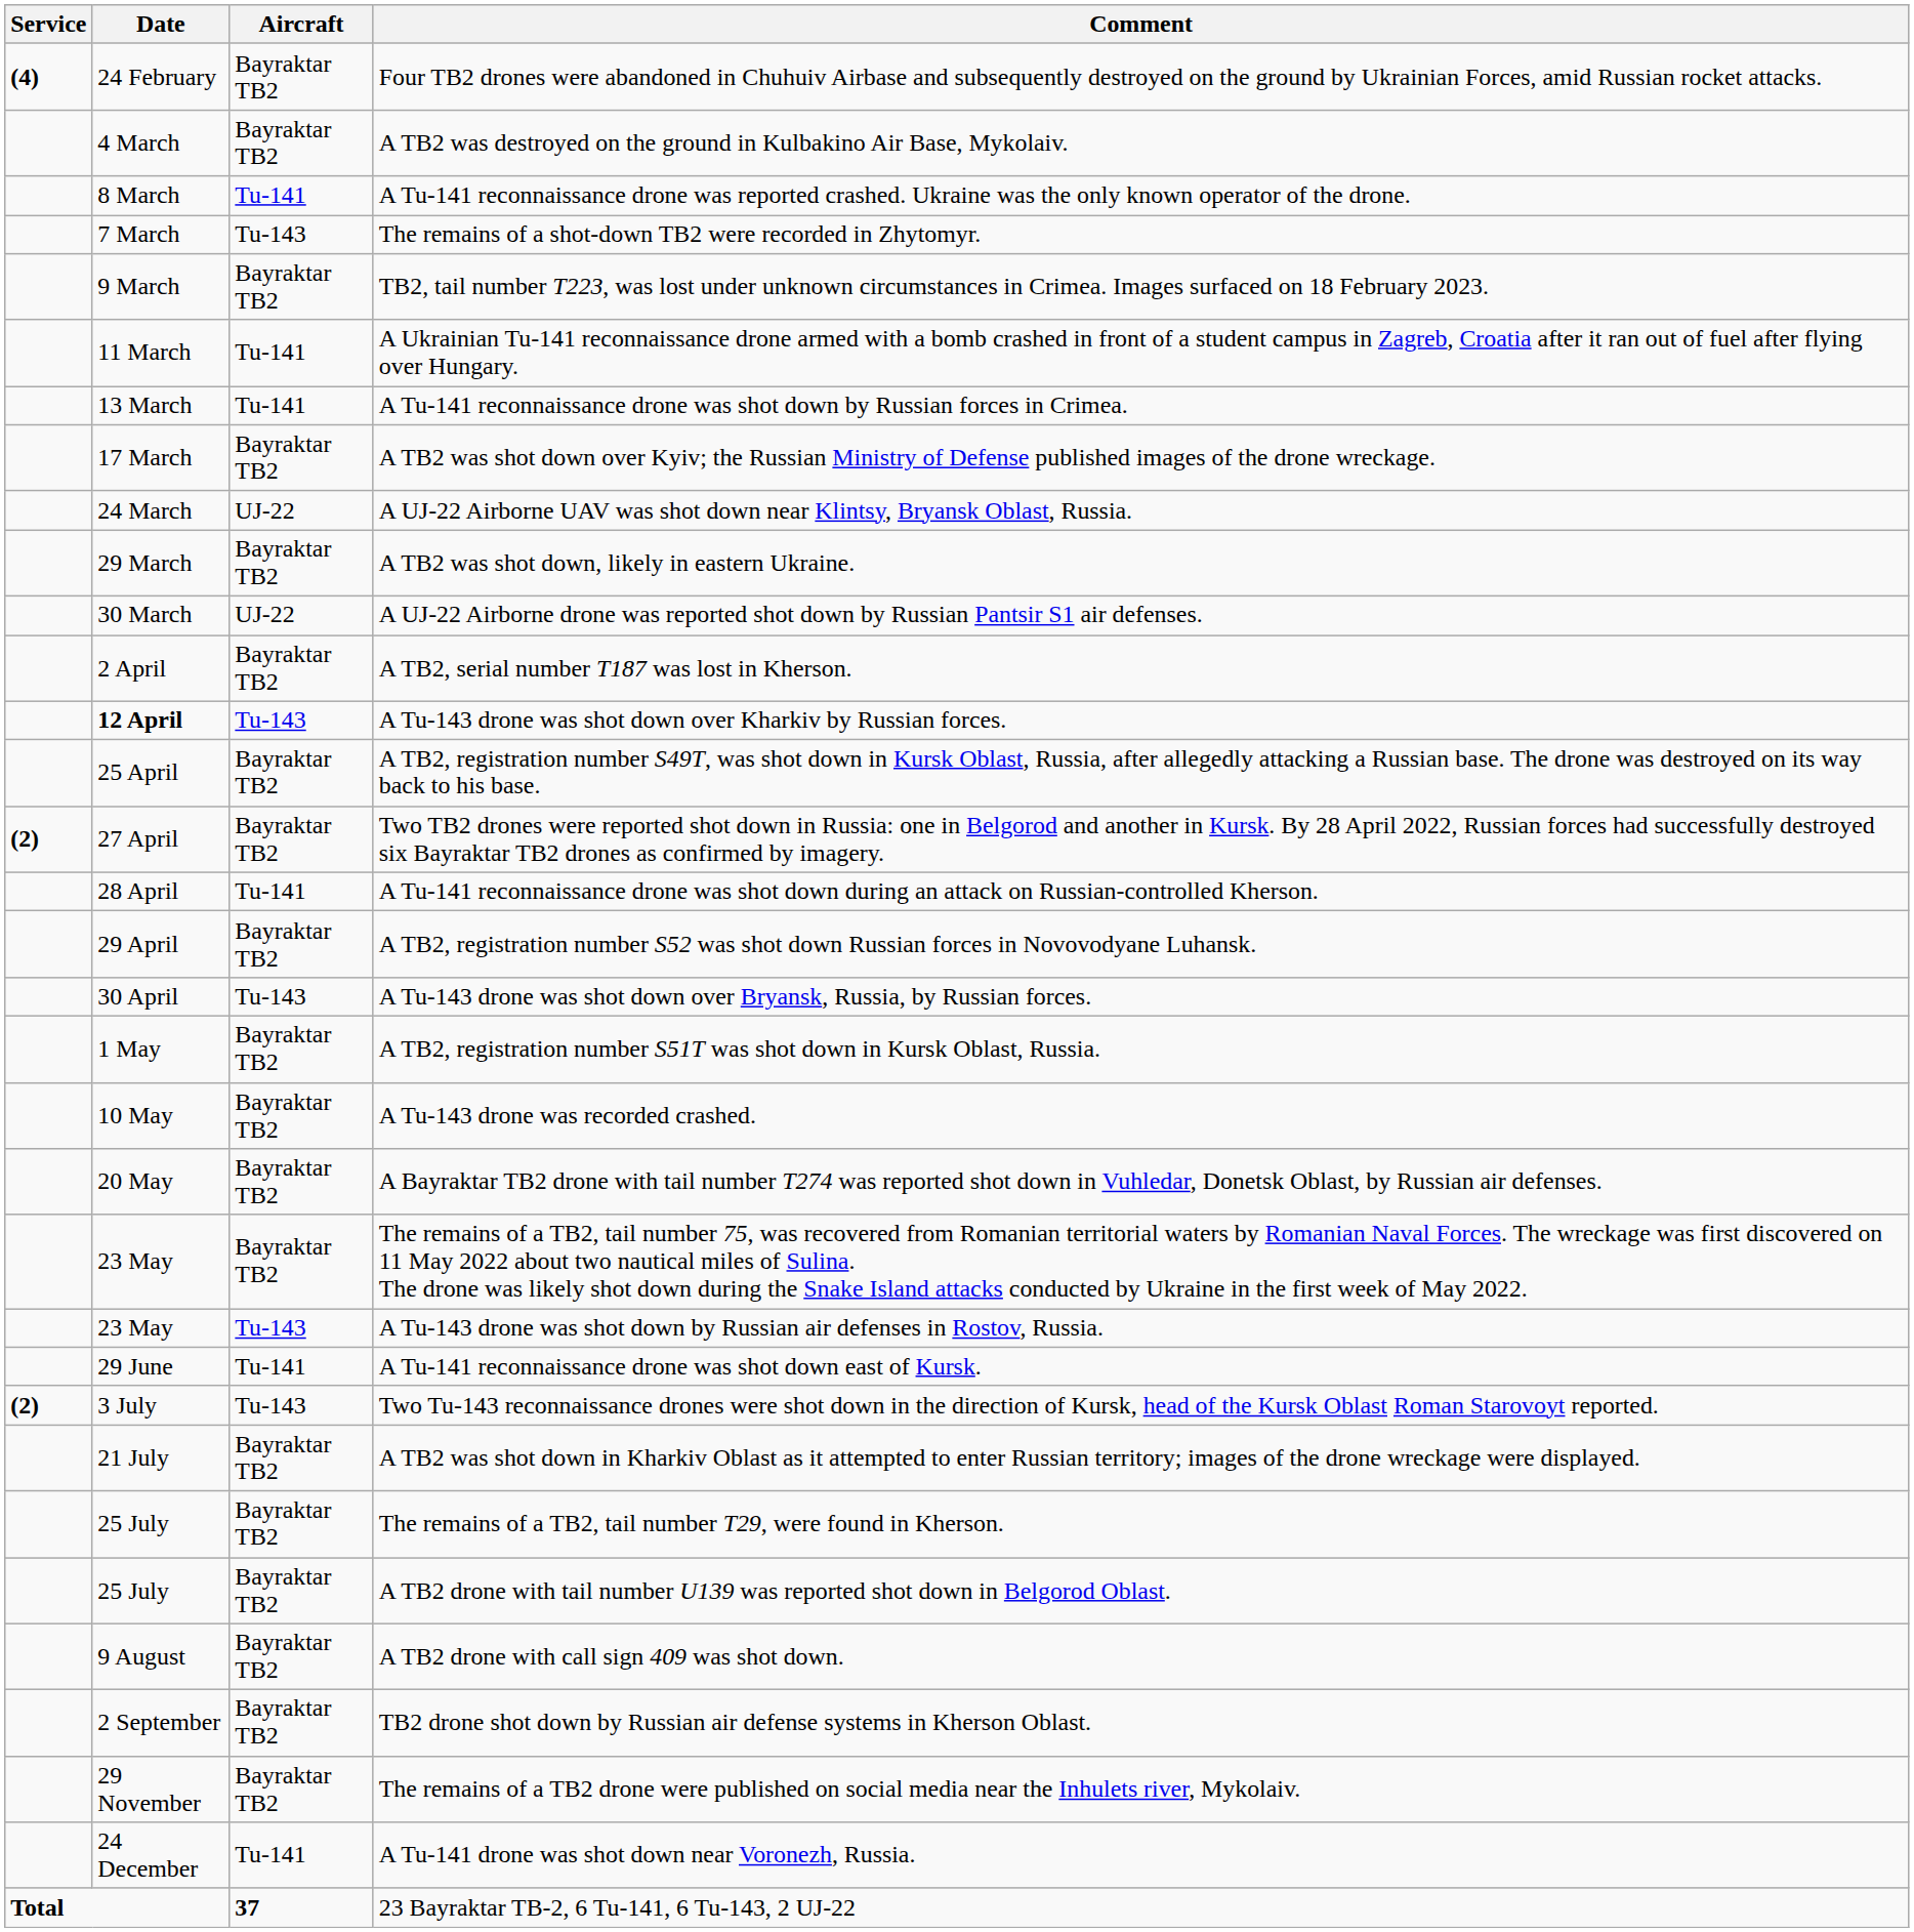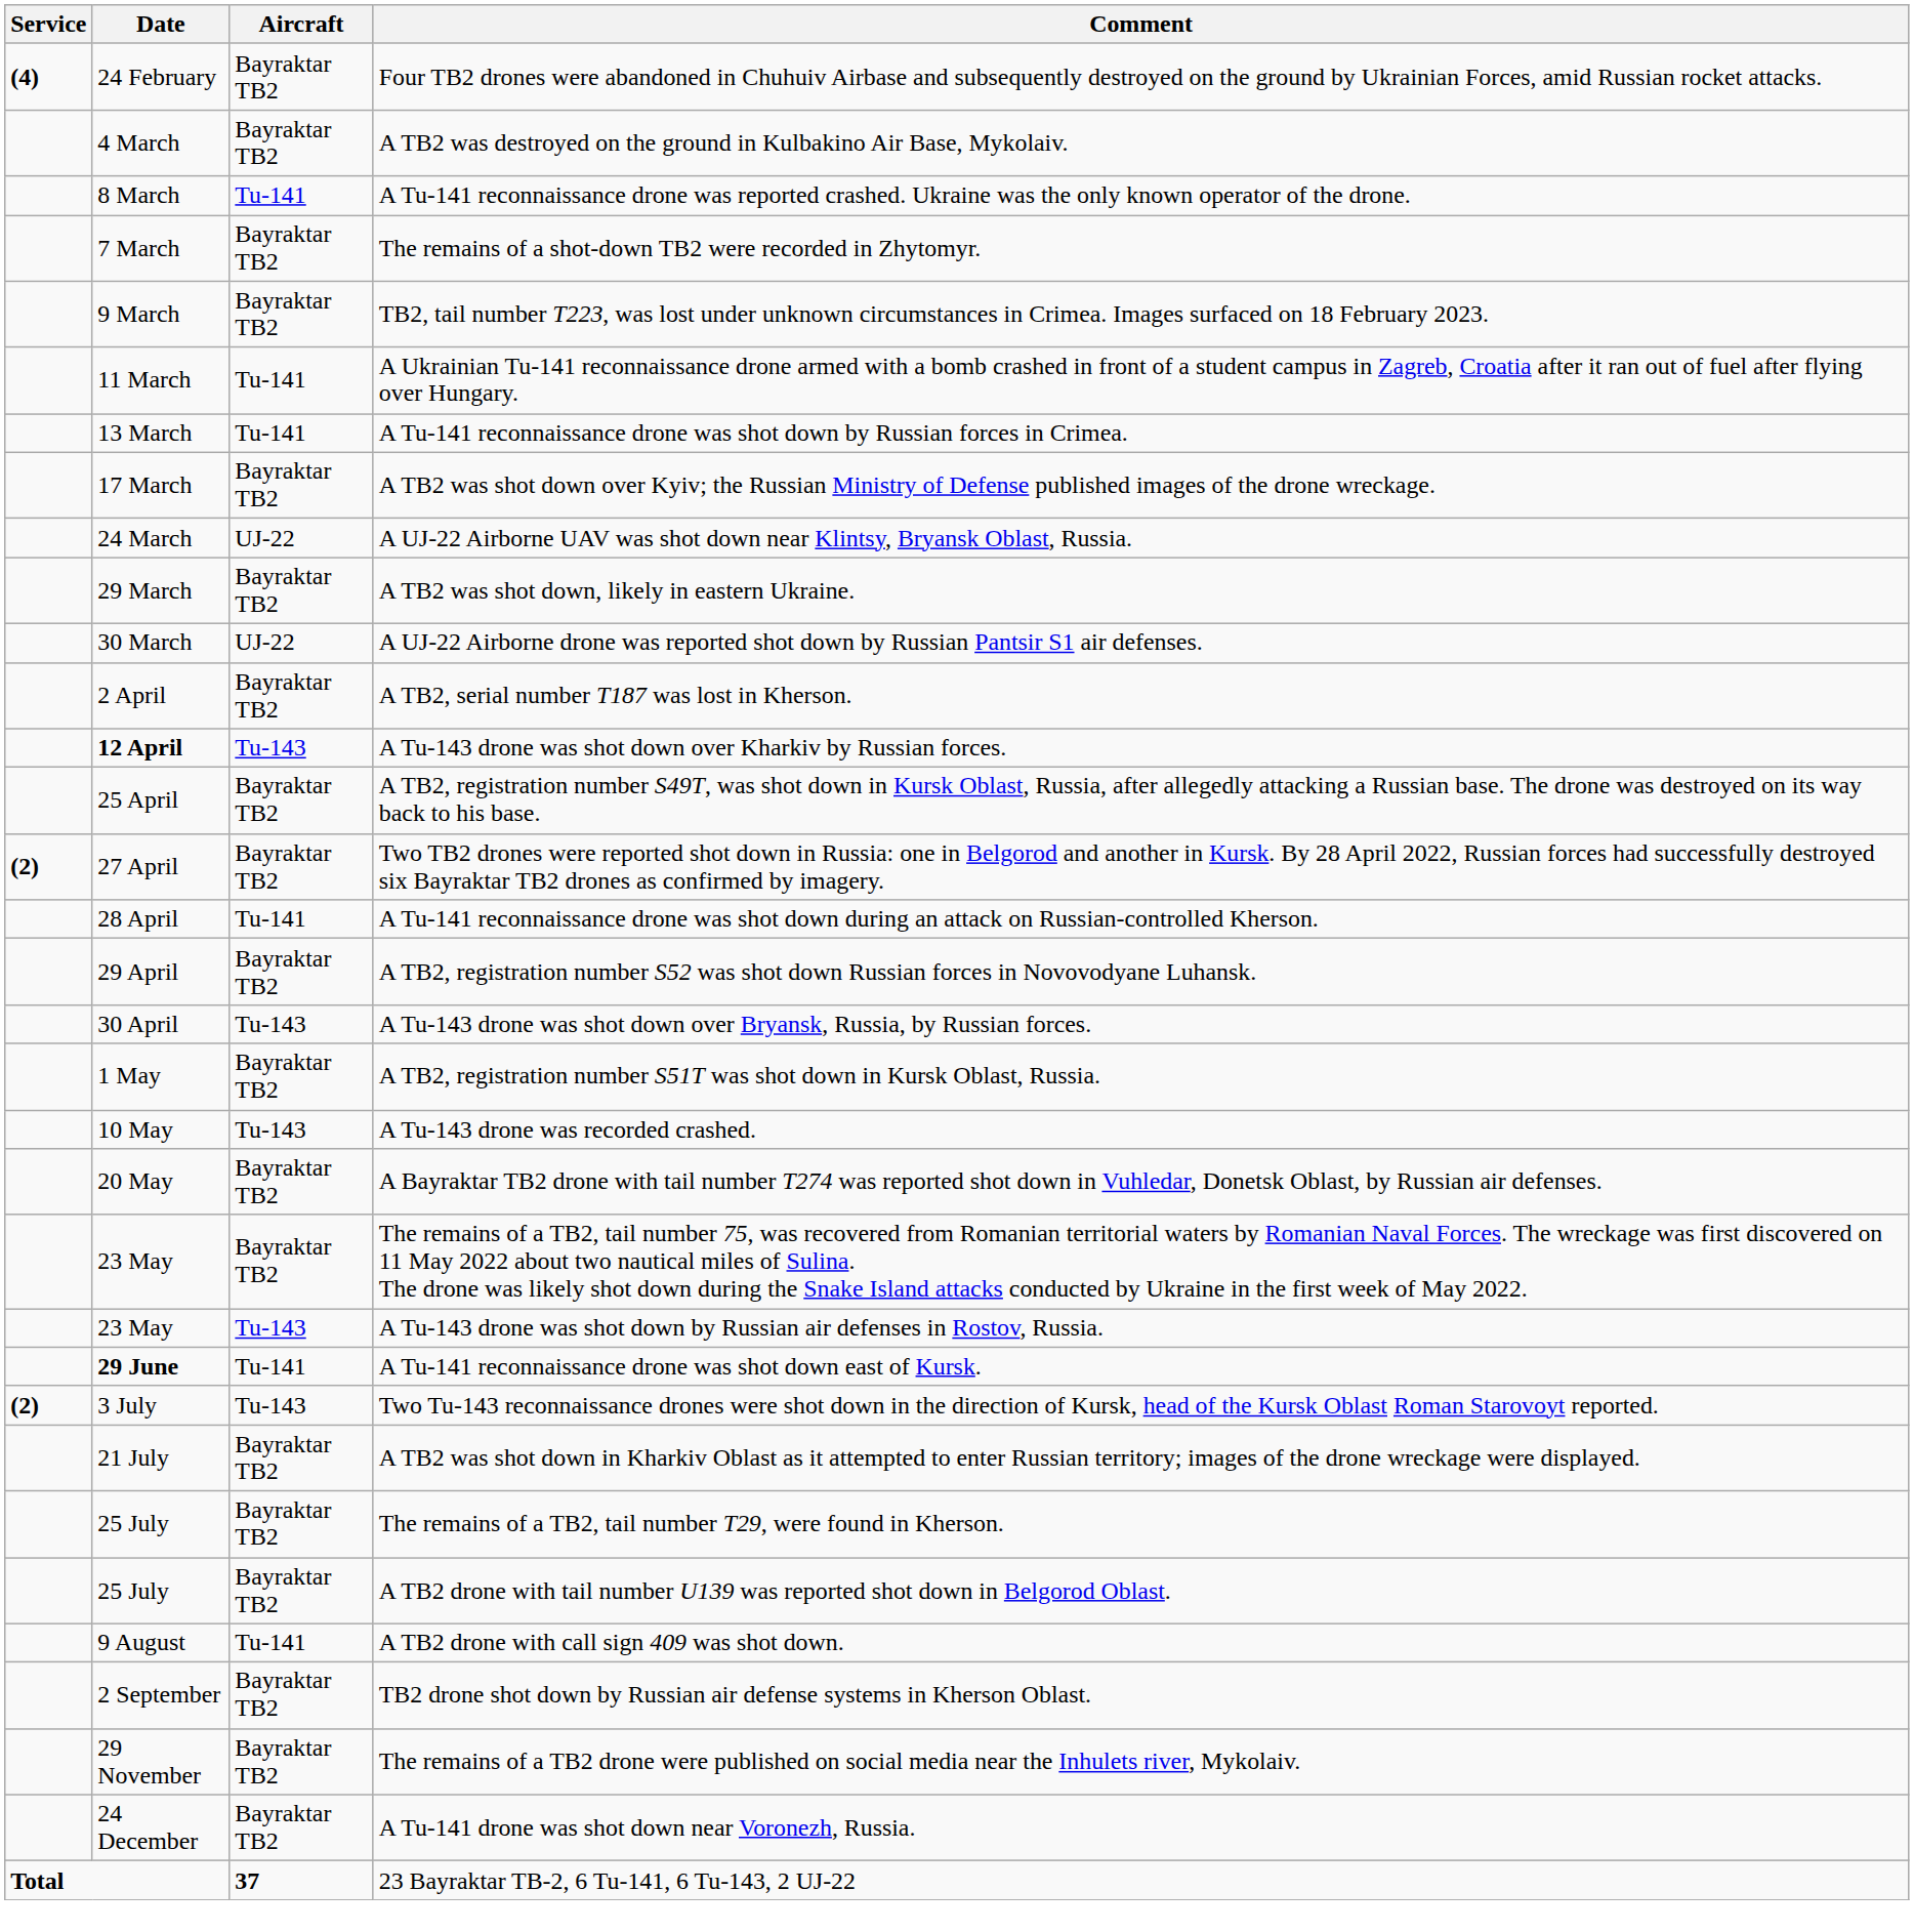The remains of a shot-down TB2 were recorded in Zhytomyr. | Aircraft: Tu-143 -> Bayraktar TB2
A Tu-143 drone was recorded crashed. | Aircraft: Bayraktar TB2 -> Tu-143
A Tu-141 reconnaissance drone was shot down east of Kursk. | Date: normal -> bold
A TB2 drone with call sign 409 was shot down. | Aircraft: Bayraktar TB2 -> Tu-141
A Tu-141 drone was shot down near Voronezh, Russia. | Aircraft: Tu-141 -> Bayraktar TB2
